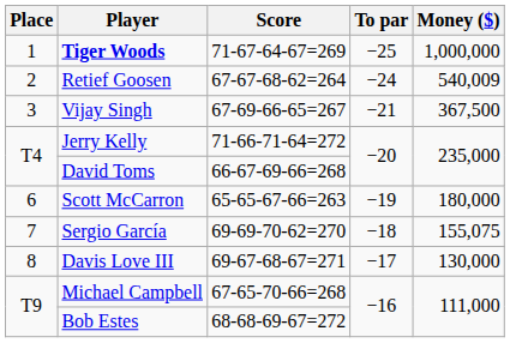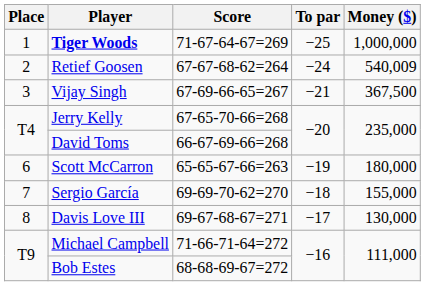Jerry Kelly | Score: 71-66-71-64=272 -> 67-65-70-66=268
Sergio García | Money ($): 155,075 -> 155,000
Michael Campbell | Score: 67-65-70-66=268 -> 71-66-71-64=272
